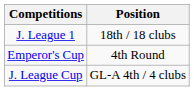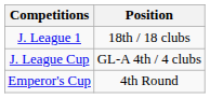rows swapped: Emperor's Cup <-> J. League Cup
